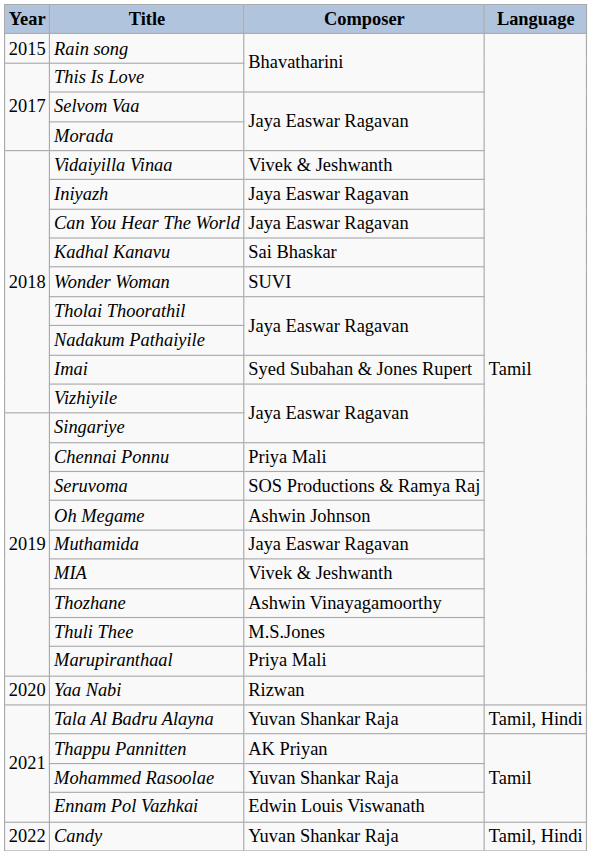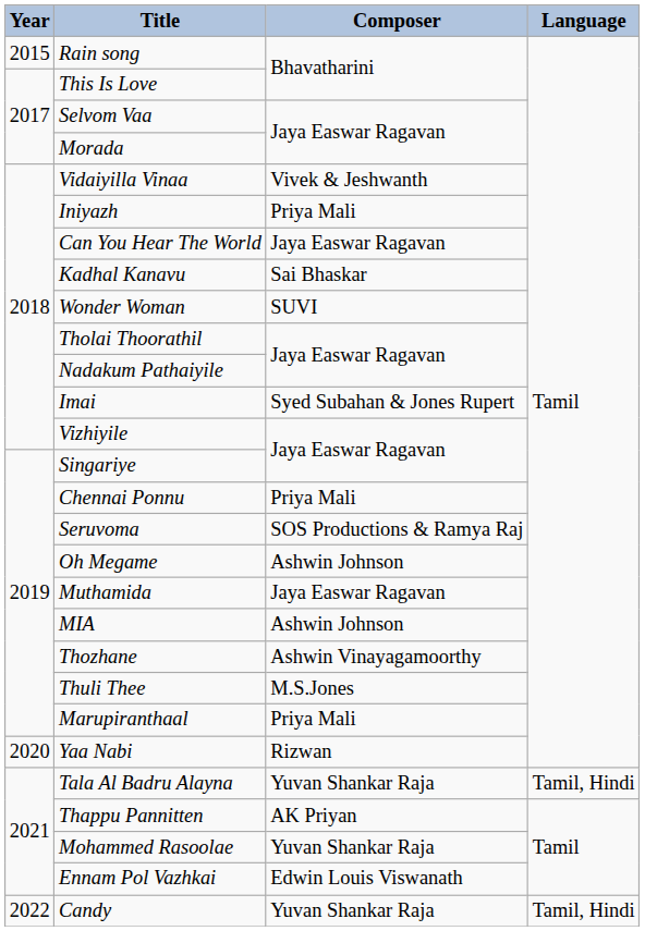Iniyazh | Composer: Jaya Easwar Ragavan -> Priya Mali
MIA | Composer: Vivek & Jeshwanth -> Ashwin Johnson
